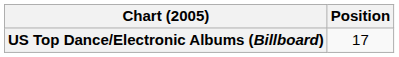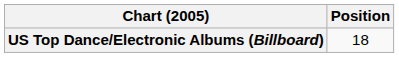US Top Dance/Electronic Albums (Billboard) | Position: 17 -> 18
